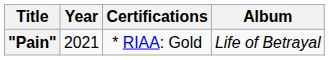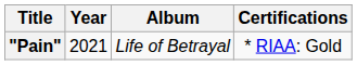columns swapped: Certifications <-> Album
